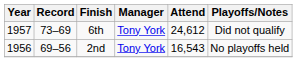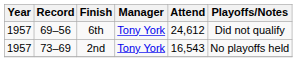6th | Record: 73–69 -> 69–56
2nd | Year: 1956 -> 1957
2nd | Record: 69–56 -> 73–69
